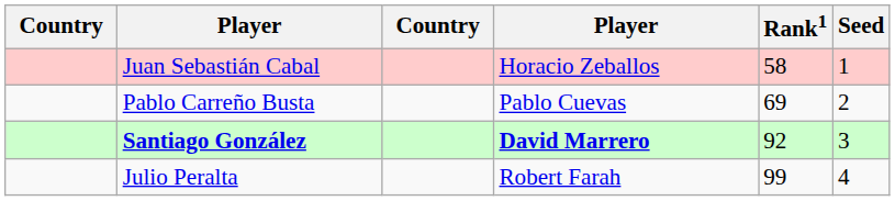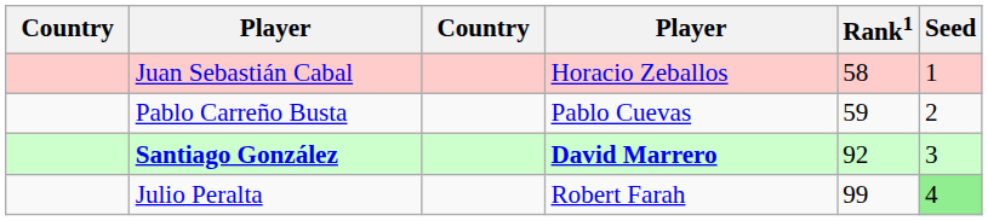Pablo Carreño Busta | Rank1: 69 -> 59
Julio Peralta | Seed: no background -> lightgreen background
